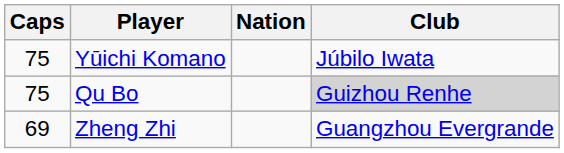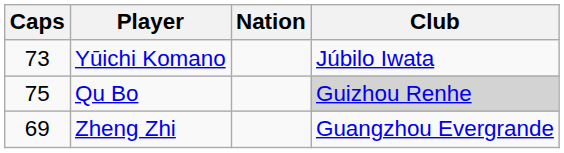Yūichi Komano | Caps: 75 -> 73
